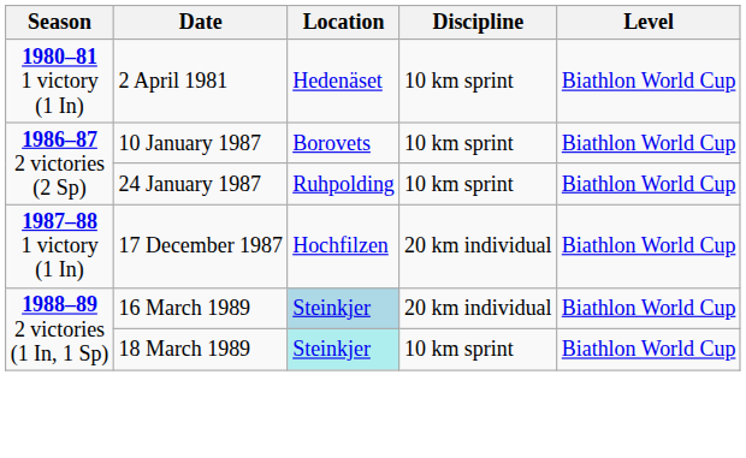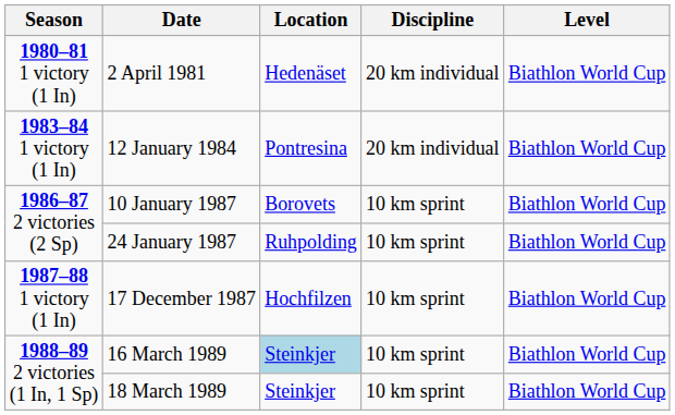2 April 1981 | Discipline: 10 km sprint -> 20 km individual
+ row: 1983–84 1 victory (1 In) | 12 January 1984 | Pontresina | 20 km individual | Biathlon World Cup
17 December 1987 | Discipline: 20 km individual -> 10 km sprint
16 March 1989 | Discipline: 20 km individual -> 10 km sprint
18 March 1989 | Location: paleturquoise background -> no background
